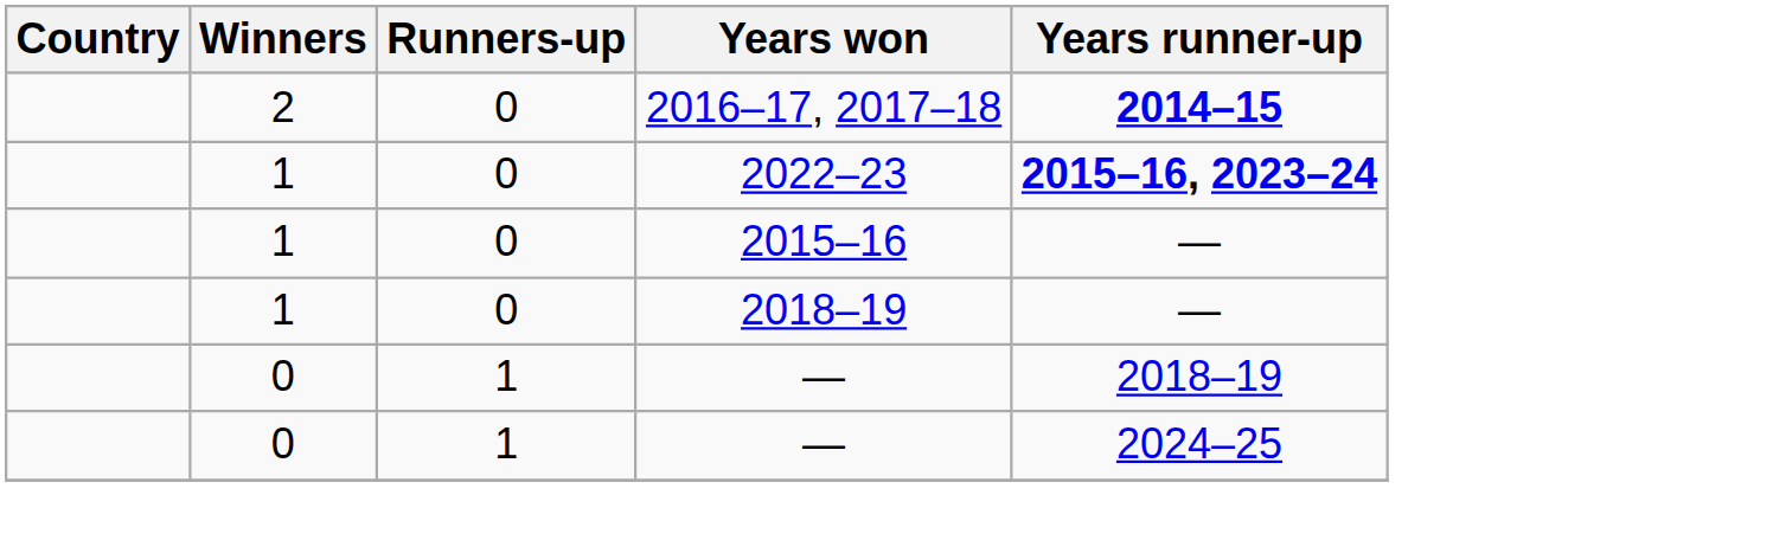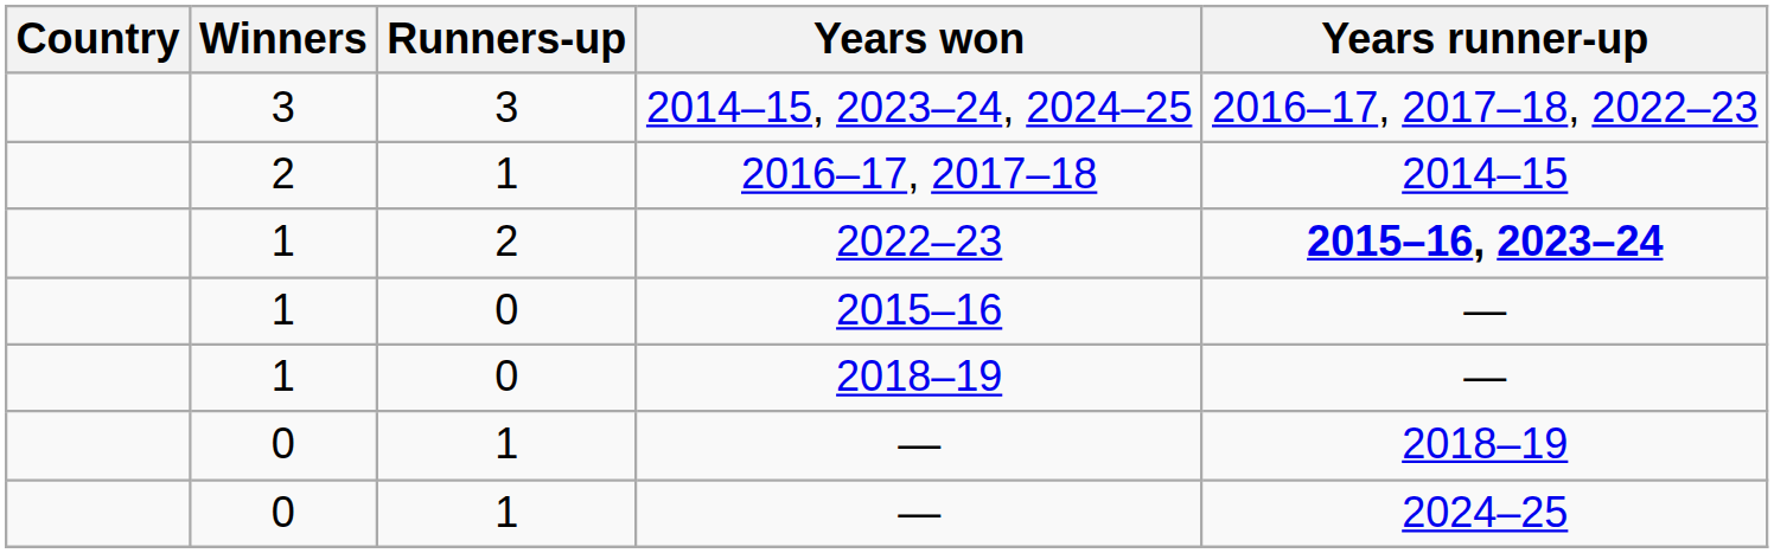+ row: 3 | 3 | 2014–15, 2023–24, 2024–25 | 2016–17, 2017–18, 2022–23
2016–17, 2017–18 | Runners-up: 0 -> 1
2016–17, 2017–18 | Years runner-up: bold -> normal
2022–23 | Runners-up: 0 -> 2
